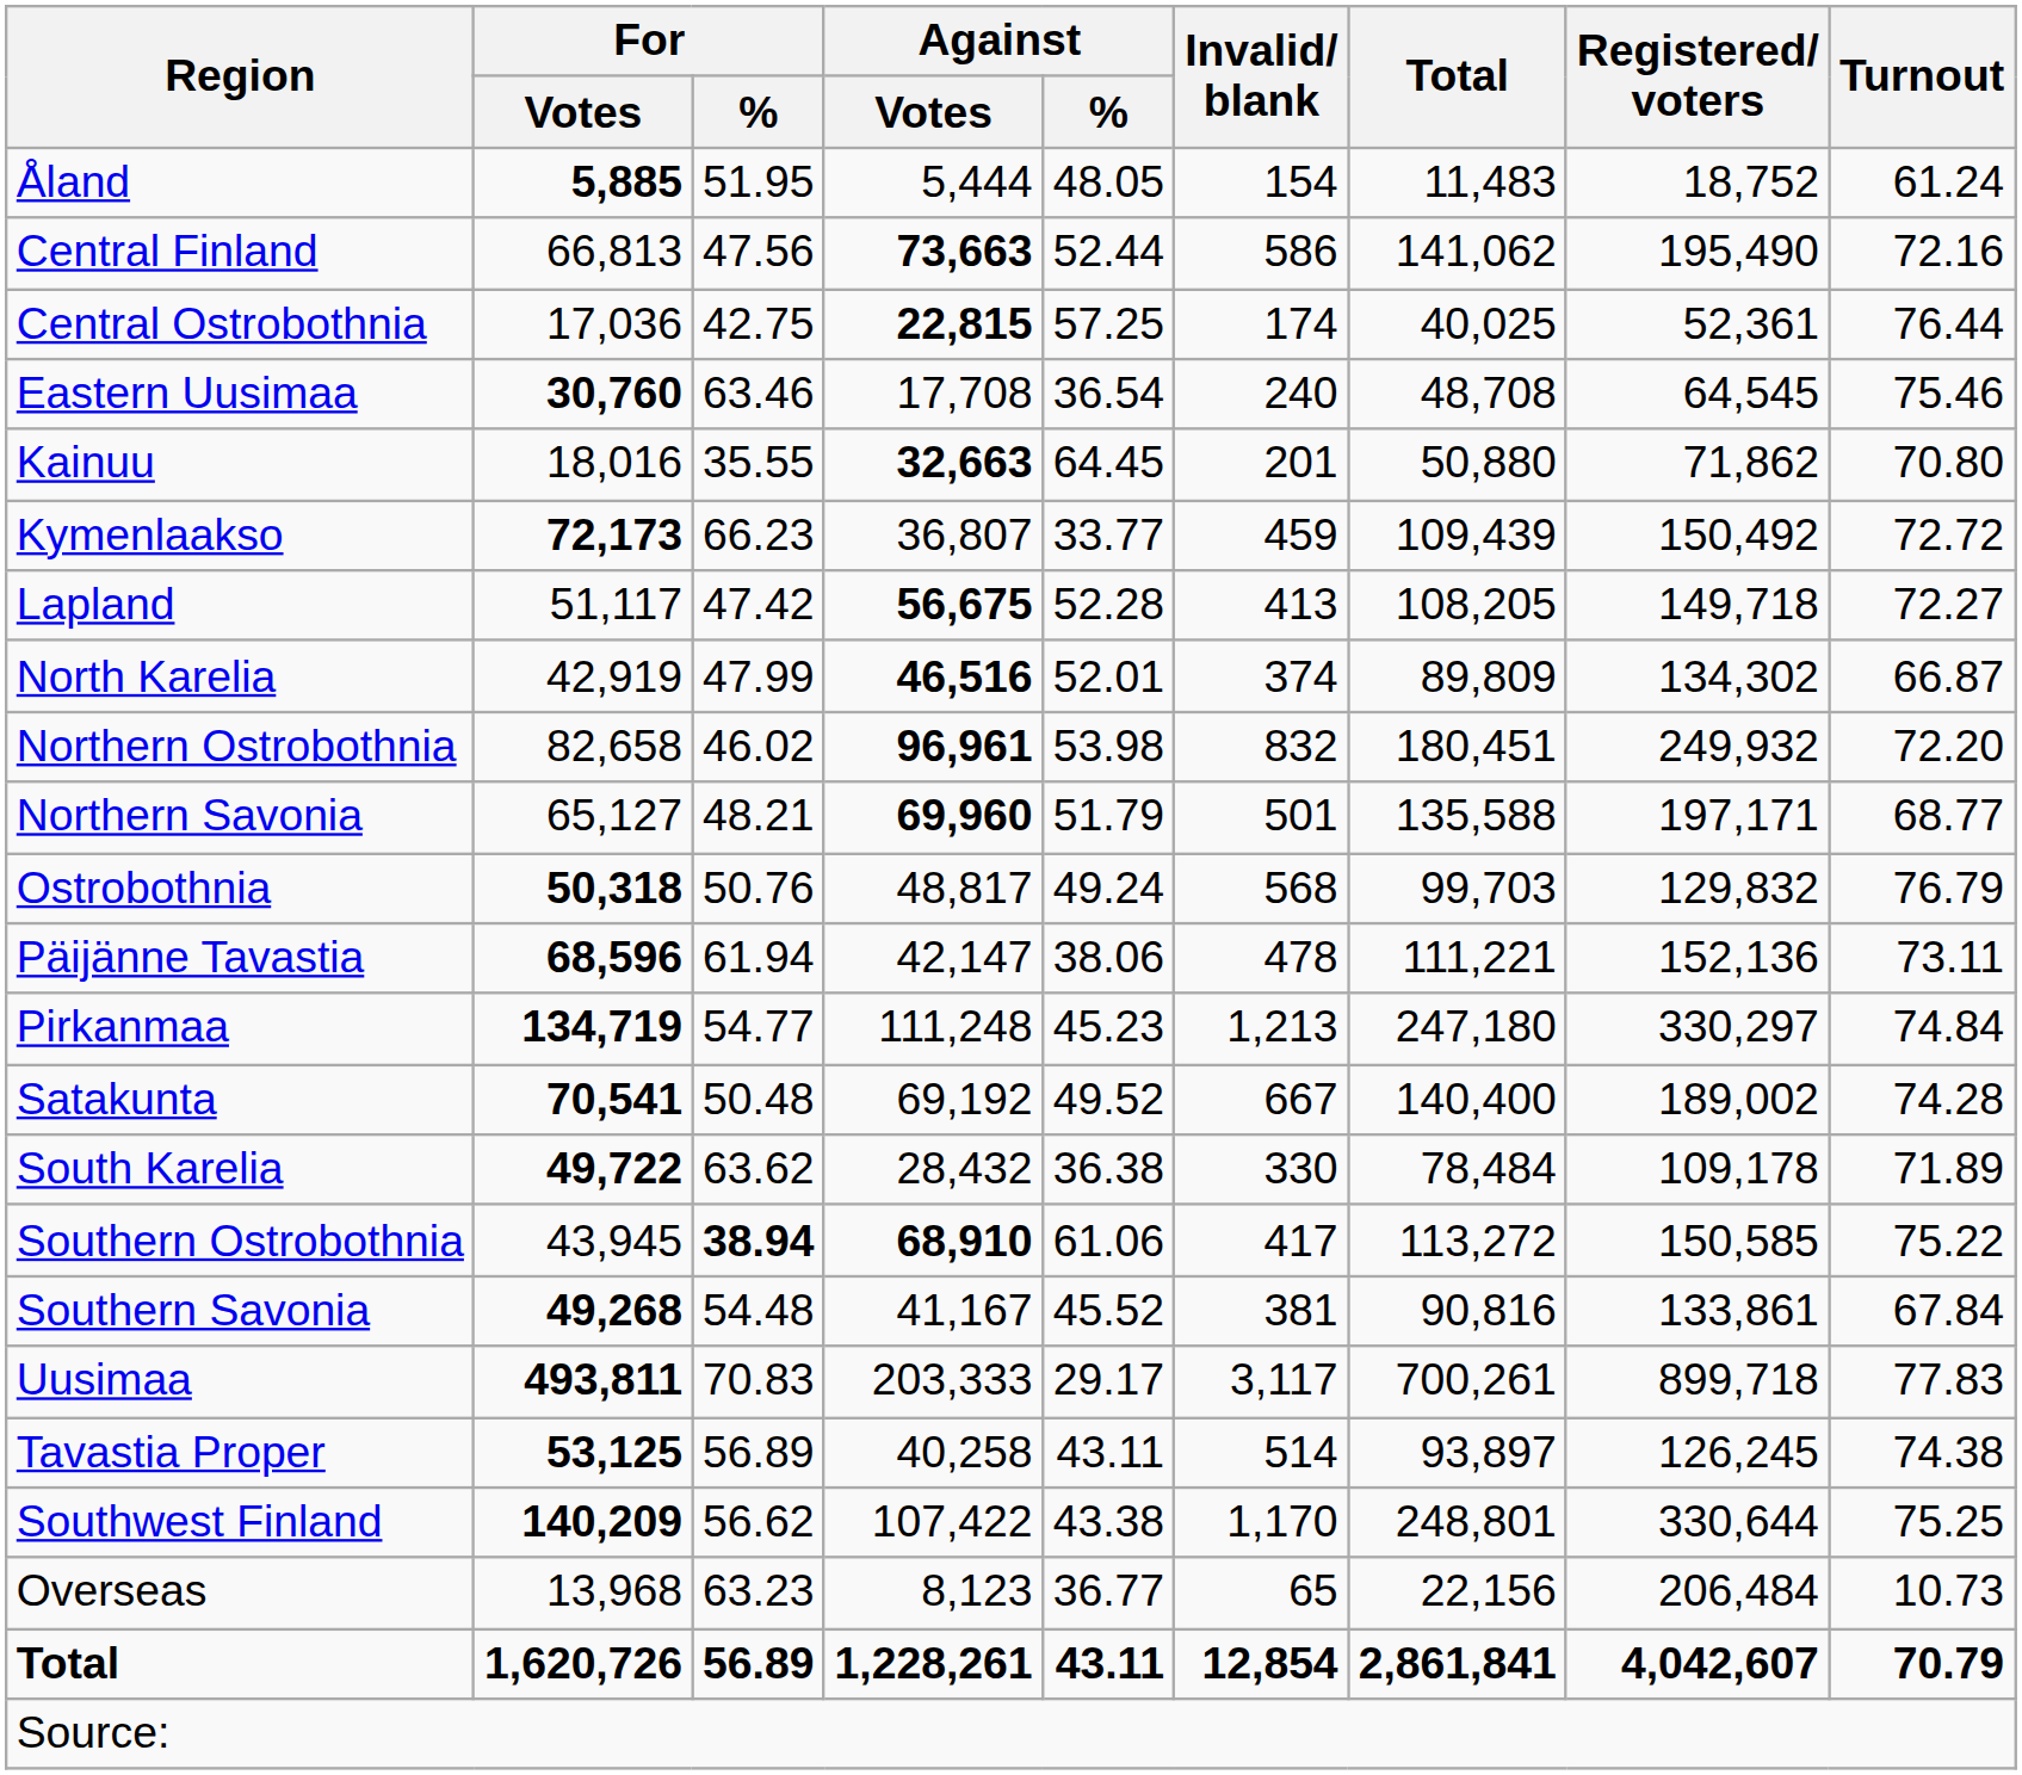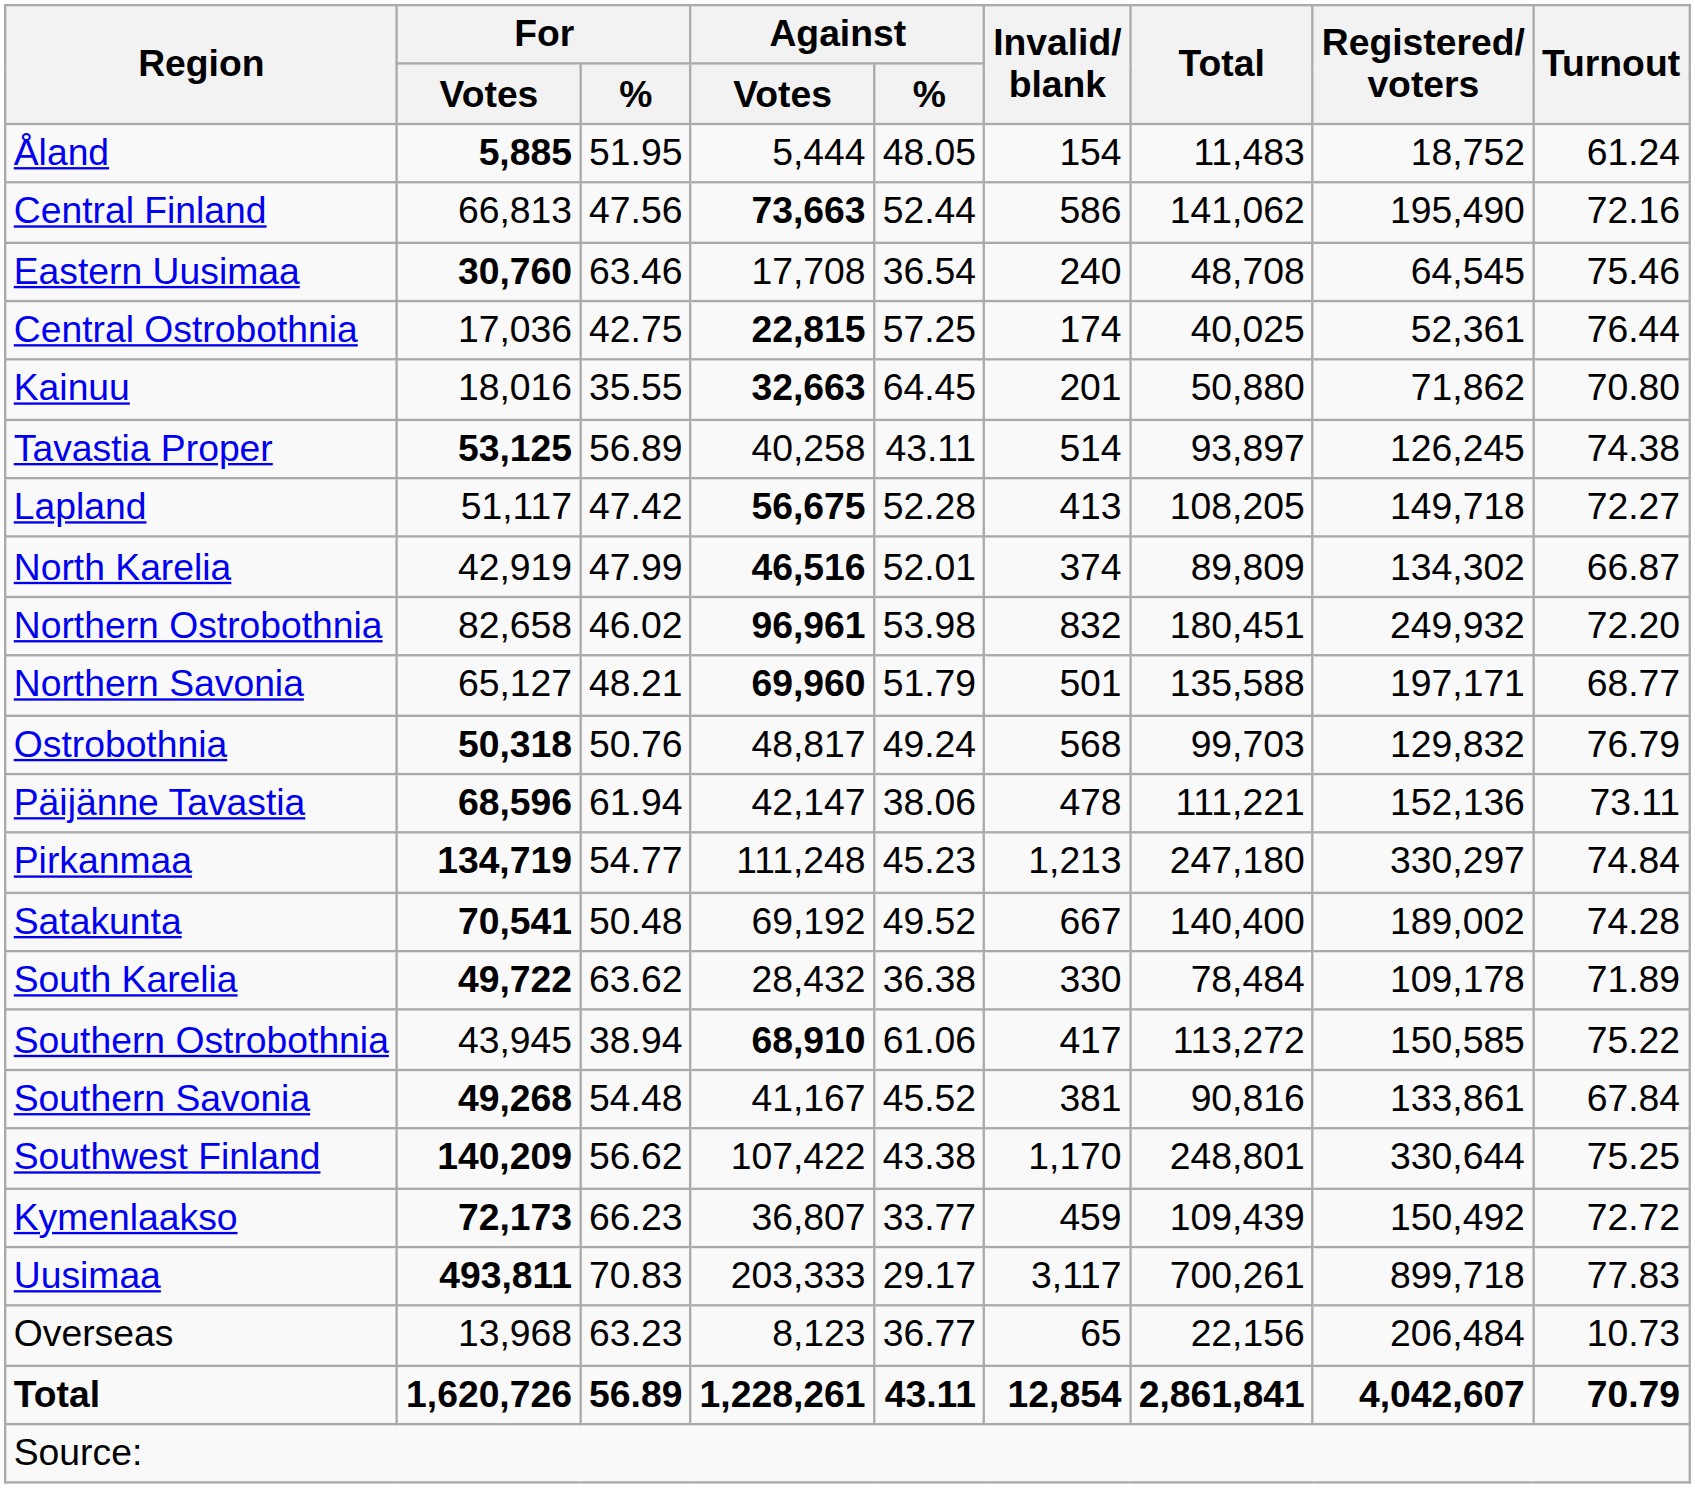rows swapped: Central Ostrobothnia <-> Eastern Uusimaa
rows swapped: Kymenlaakso <-> Tavastia Proper
Southern Ostrobothnia | For / %: bold -> normal
rows swapped: Southwest Finland <-> Uusimaa
